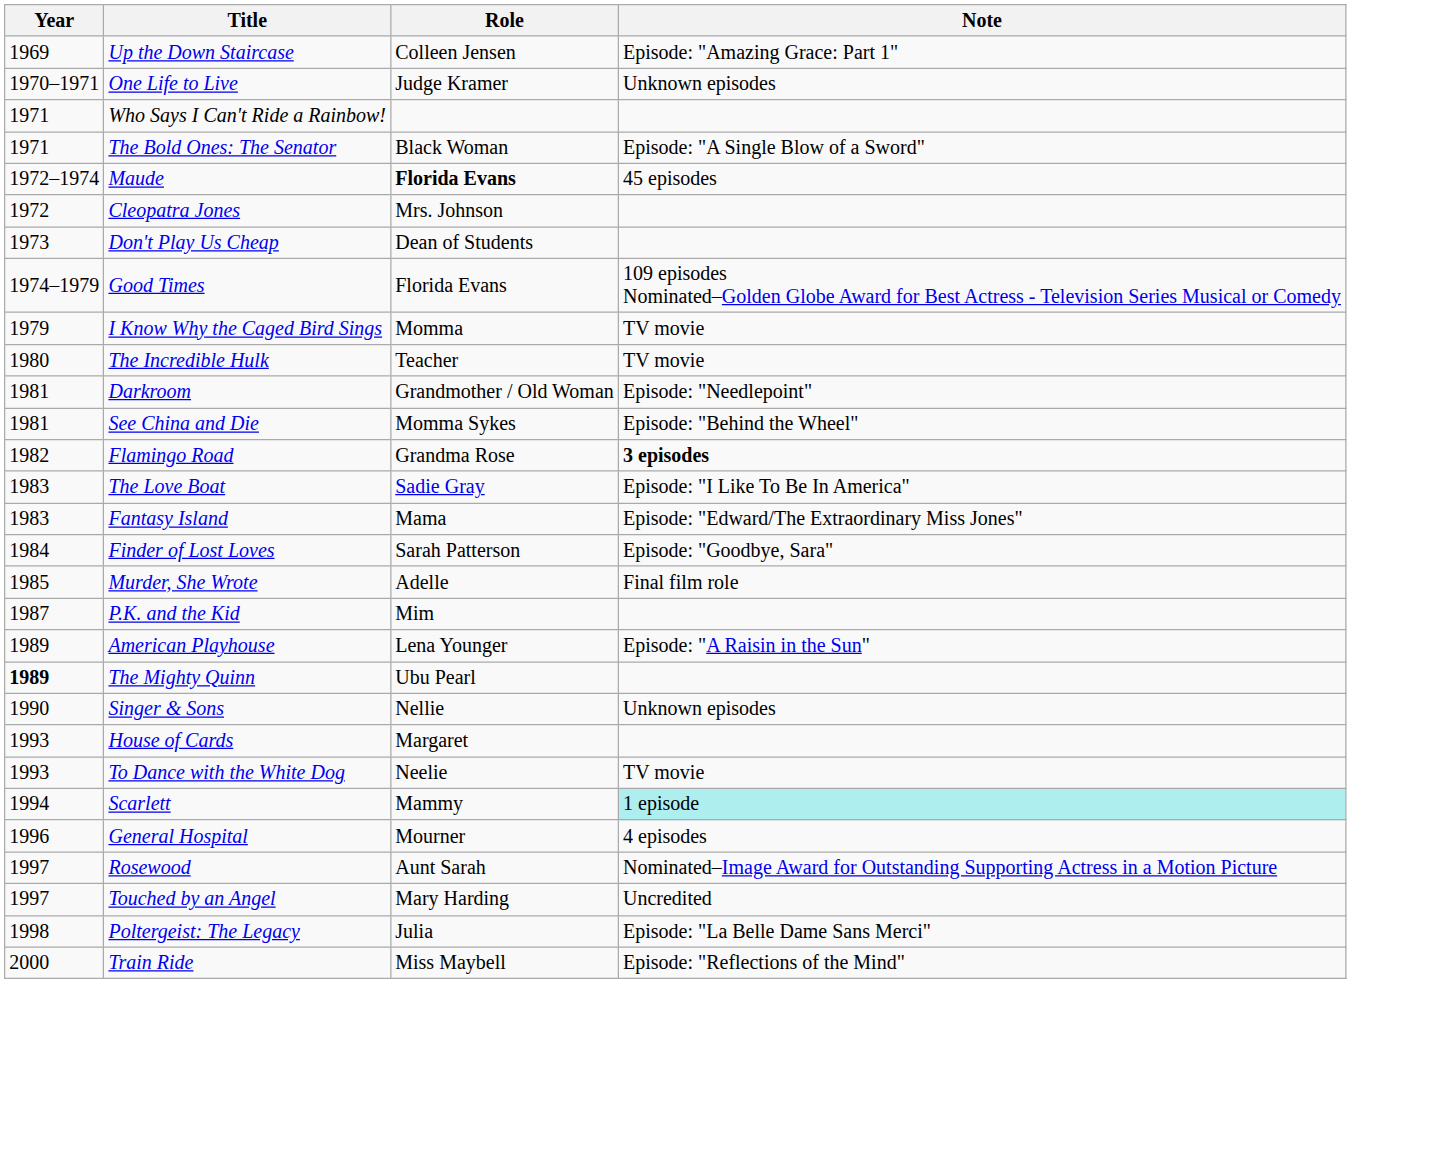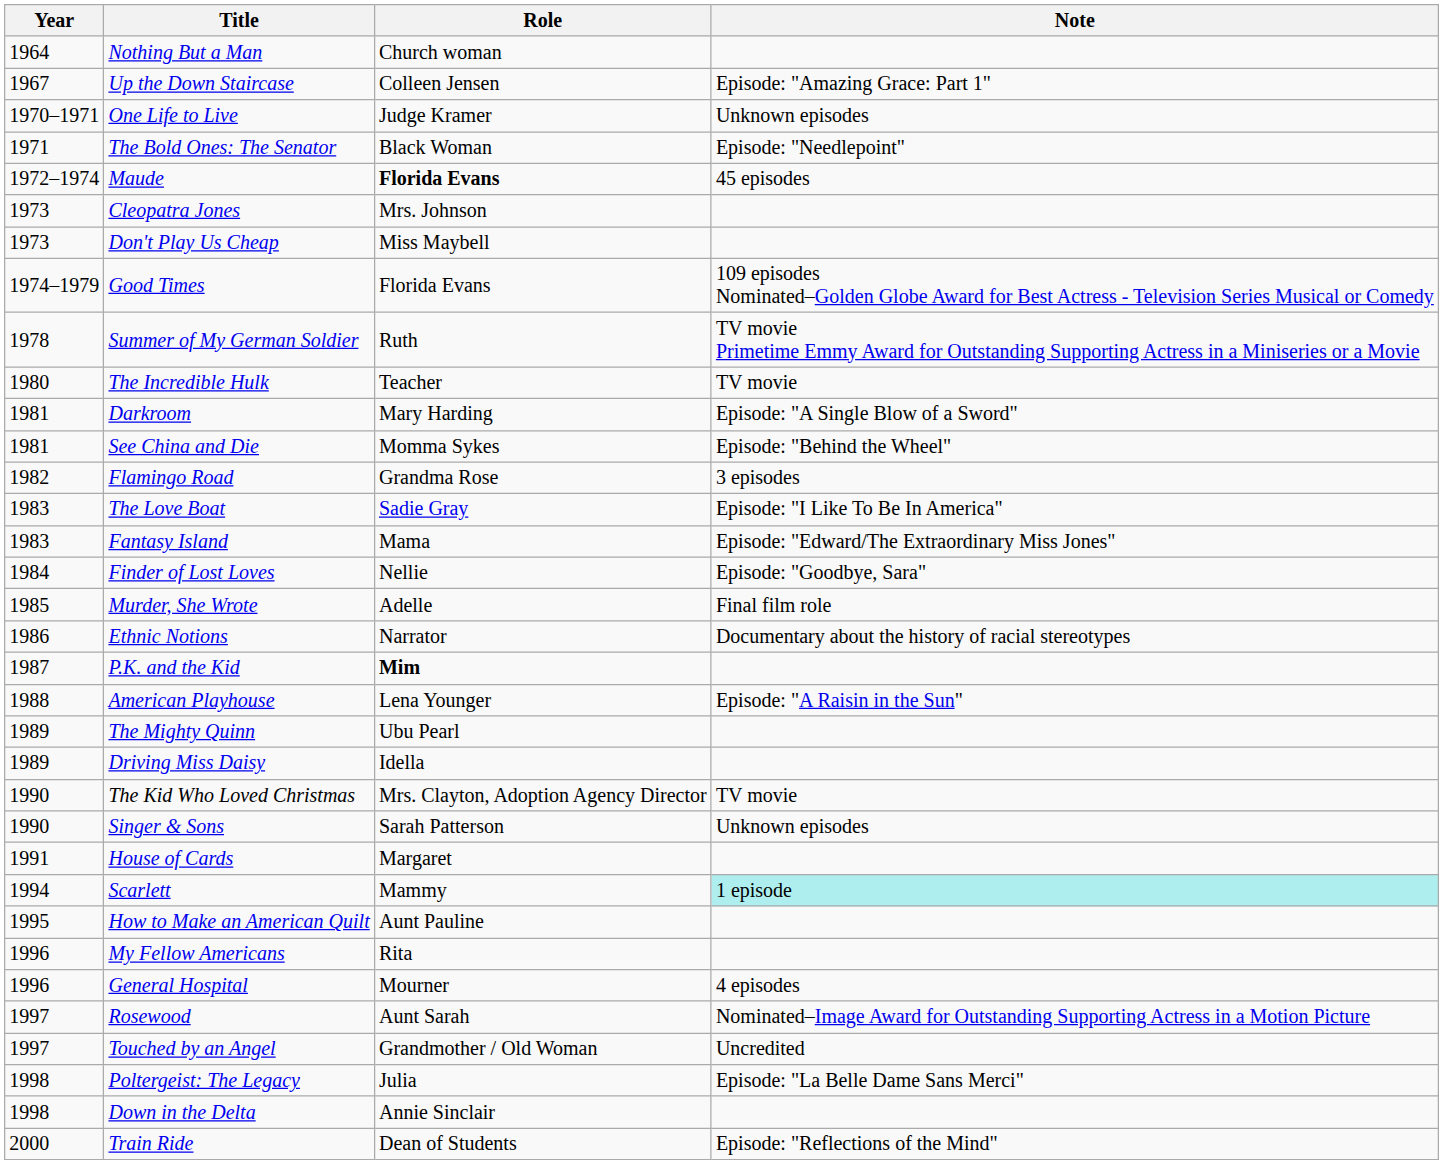+ row: 1964 | Nothing But a Man | Church woman
Up the Down Staircase | Year: 1969 -> 1967
- row: 1971 | Who Says I Can't Ride a Rainbow!
The Bold Ones: The Senator | Note: Episode: "A Single Blow of a Sword" -> Episode: "Needlepoint"
Cleopatra Jones | Year: 1972 -> 1973
Don't Play Us Cheap | Role: Dean of Students -> Miss Maybell
+ row: 1978 | Summer of My German Soldier | Ruth | TV movie Primetime Emmy Award for Outstanding Supporting Actress in a Miniseries or a Movie
- row: 1979 | I Know Why the Caged Bird Sings | Momma | TV movie
Darkroom | Role: Grandmother / Old Woman -> Mary Harding
Darkroom | Note: Episode: "Needlepoint" -> Episode: "A Single Blow of a Sword"
Flamingo Road | Note: bold -> normal
Finder of Lost Loves | Role: Sarah Patterson -> Nellie
+ row: 1986 | Ethnic Notions | Narrator | Documentary about the history of racial stereotypes
P.K. and the Kid | Role: normal -> bold
American Playhouse | Year: 1989 -> 1988
The Mighty Quinn | Year: bold -> normal
+ row: 1989 | Driving Miss Daisy | Idella
+ row: 1990 | The Kid Who Loved Christmas | Mrs. Clayton, Adoption Agency Director | TV movie
Singer & Sons | Role: Nellie -> Sarah Patterson
House of Cards | Year: 1993 -> 1991
- row: 1993 | To Dance with the White Dog | Neelie | TV movie
+ row: 1995 | How to Make an American Quilt | Aunt Pauline
+ row: 1996 | My Fellow Americans | Rita
Touched by an Angel | Role: Mary Harding -> Grandmother / Old Woman
+ row: 1998 | Down in the Delta | Annie Sinclair
Train Ride | Role: Miss Maybell -> Dean of Students
